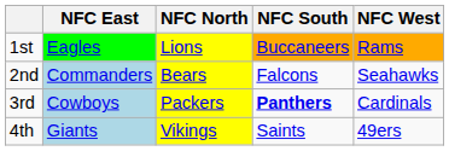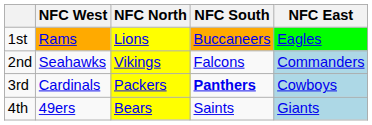columns swapped: NFC East <-> NFC West
2nd | NFC North: Bears -> Vikings
4th | NFC North: Vikings -> Bears
